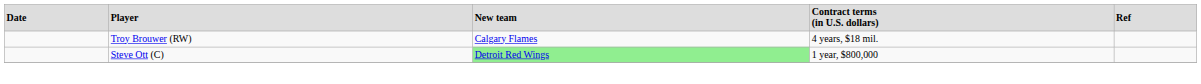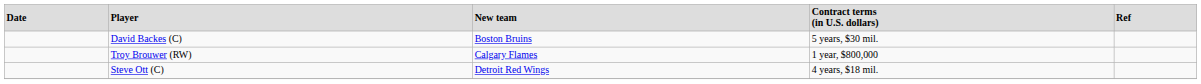+ row: David Backes (C) | Boston Bruins | 5 years, $30 mil.
Troy Brouwer (RW) | column 4: 4 years, $18 mil. -> 1 year, $800,000
Steve Ott (C) | column 3: lightgreen background -> no background
Steve Ott (C) | column 4: 1 year, $800,000 -> 4 years, $18 mil.
